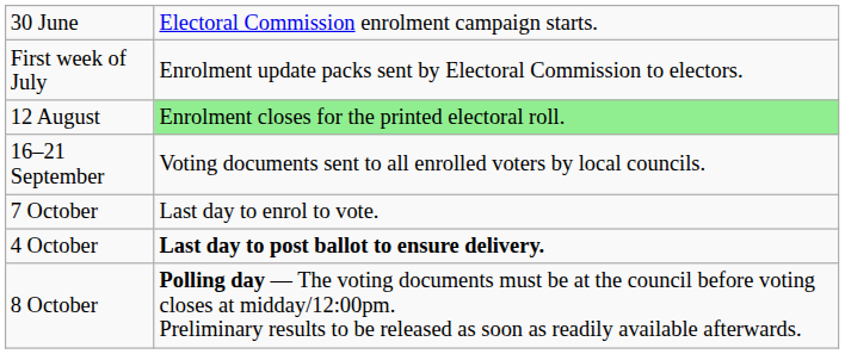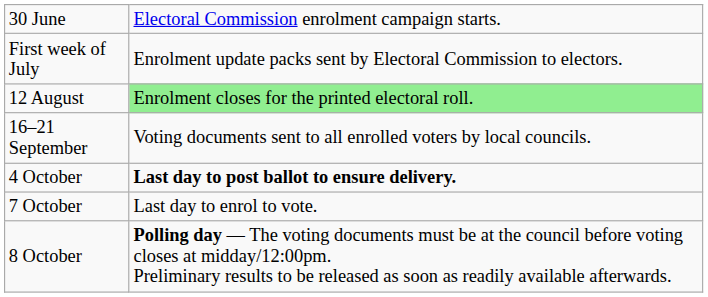rows swapped: 4 October <-> 7 October
